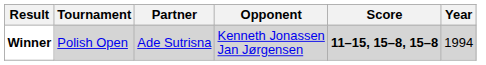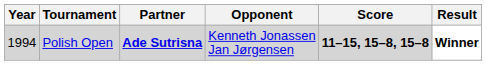columns swapped: Year <-> Result
Polish Open | Partner: normal -> bold
